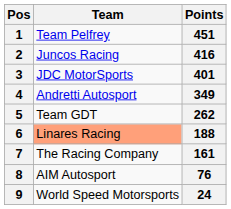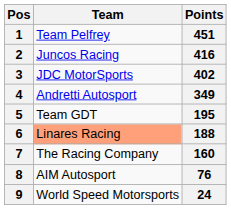3 | Points: 401 -> 402
5 | Points: 262 -> 195
7 | Points: 161 -> 160
